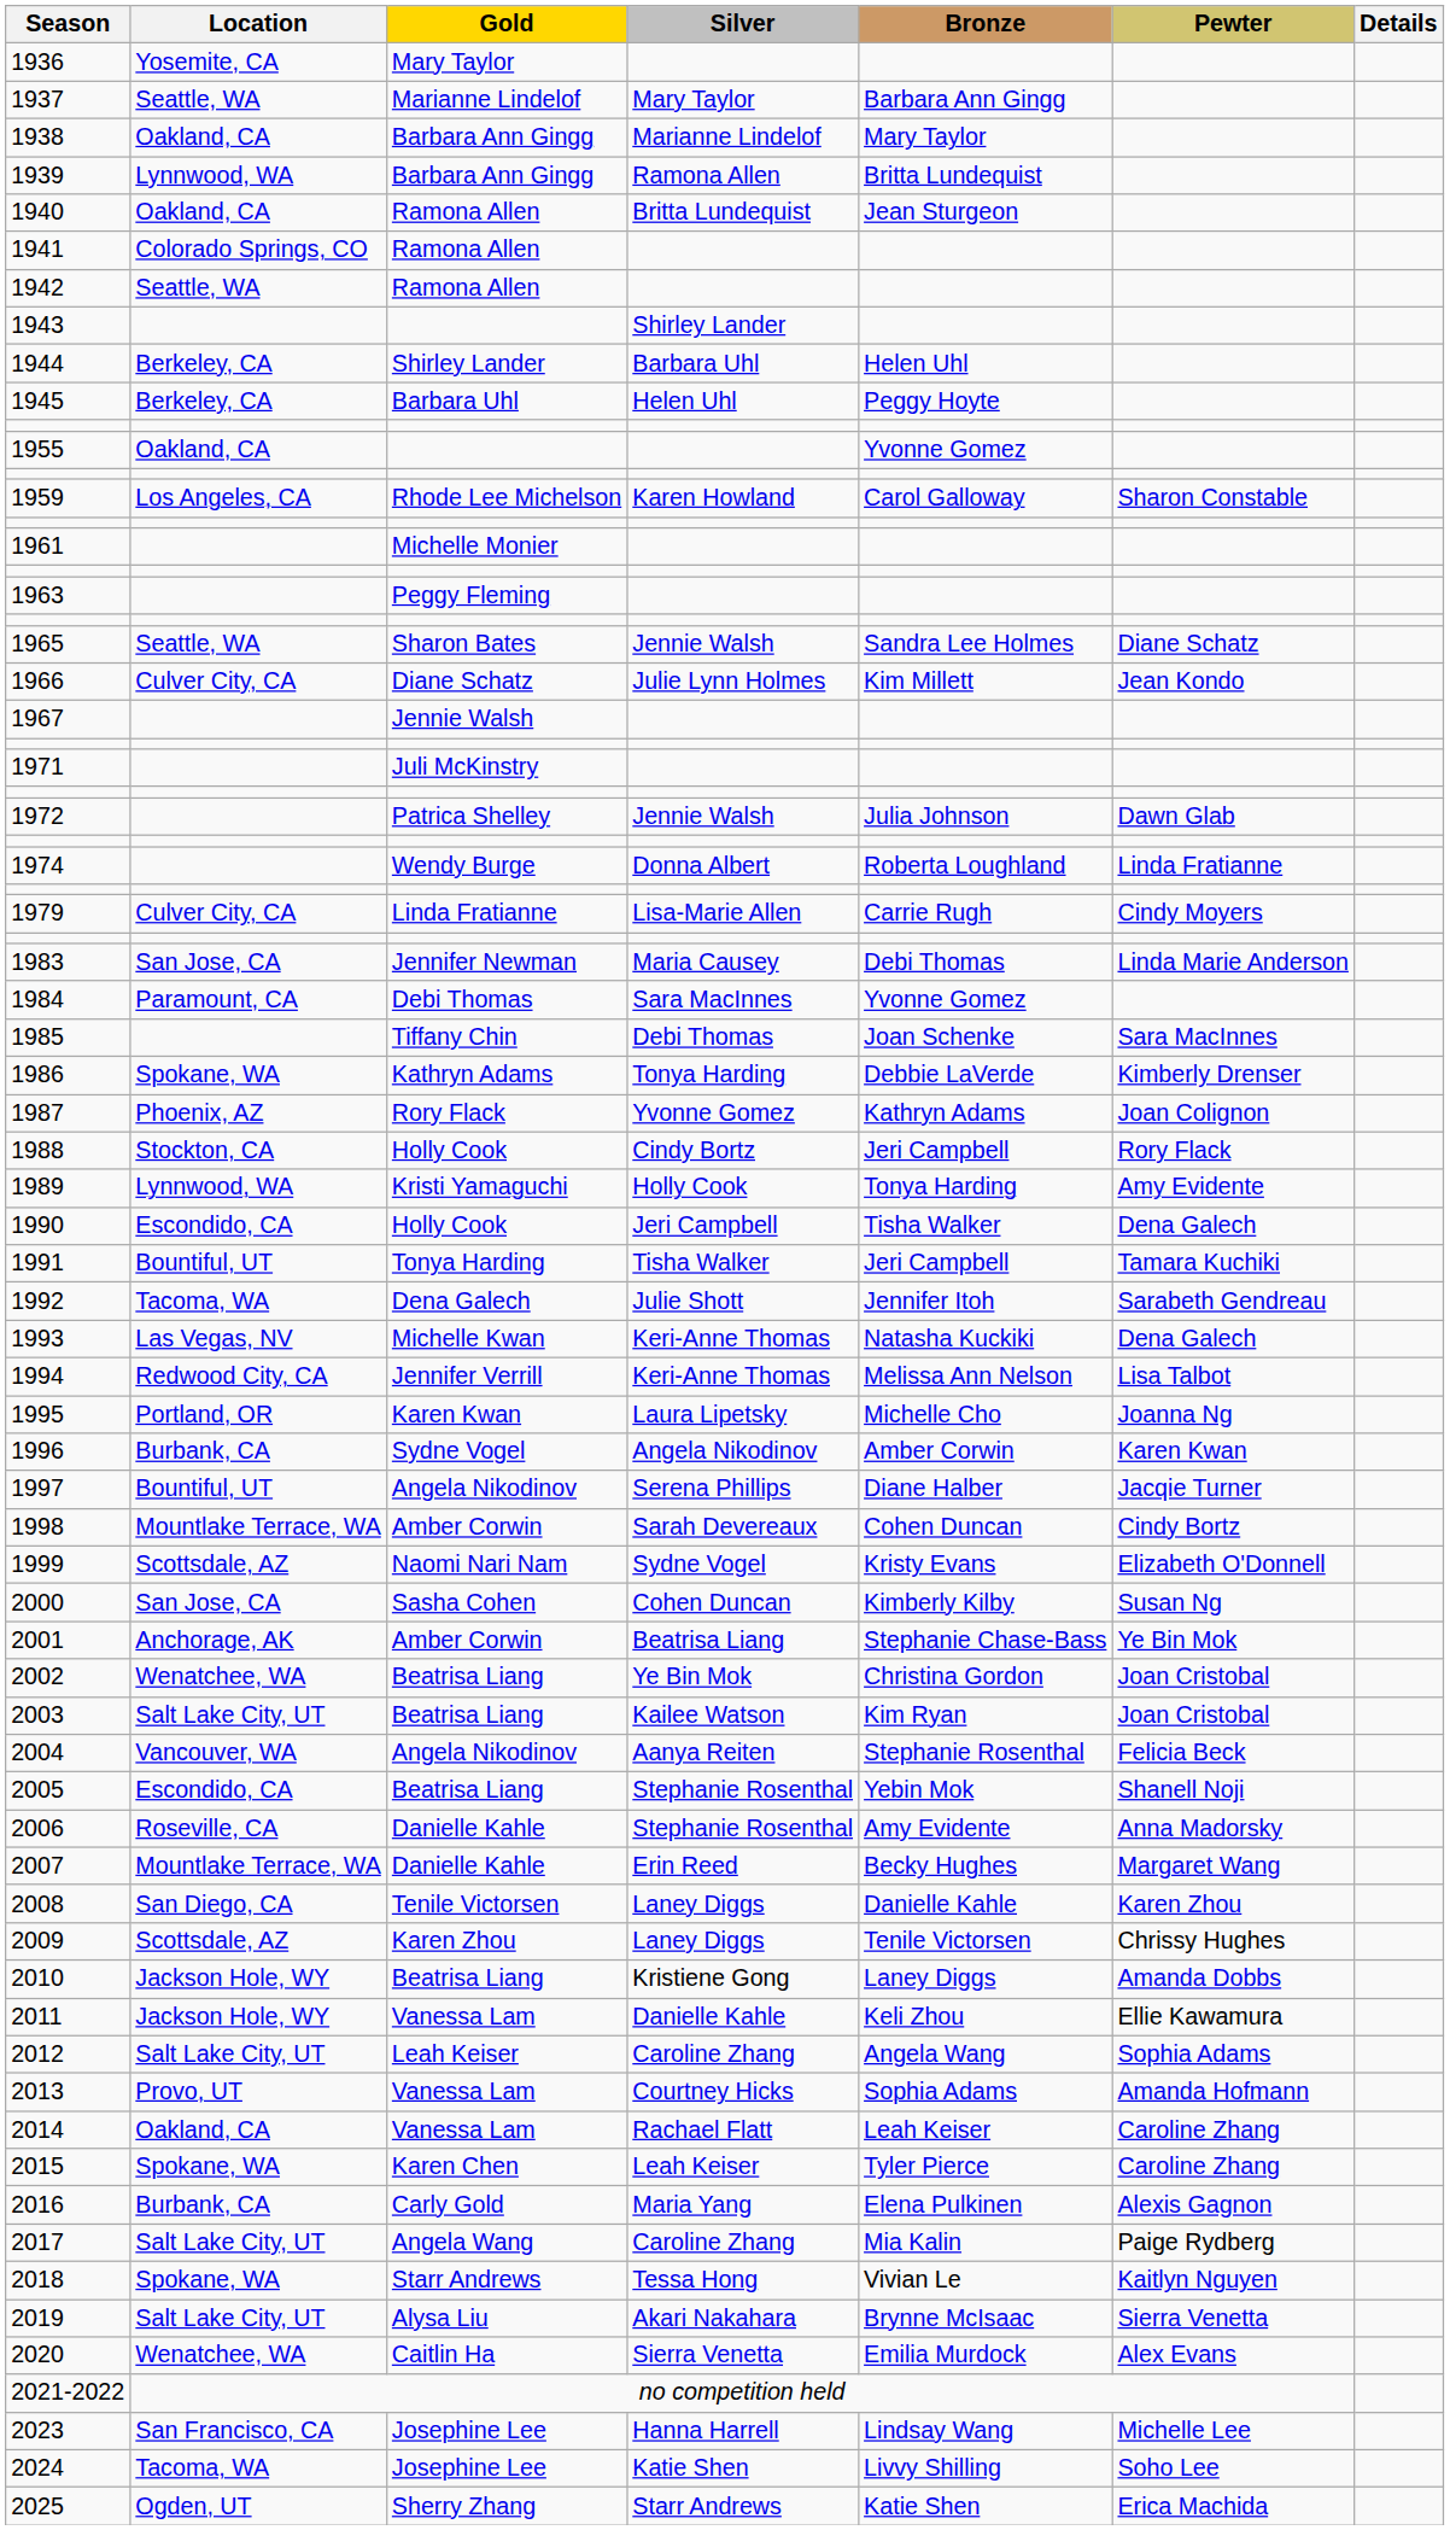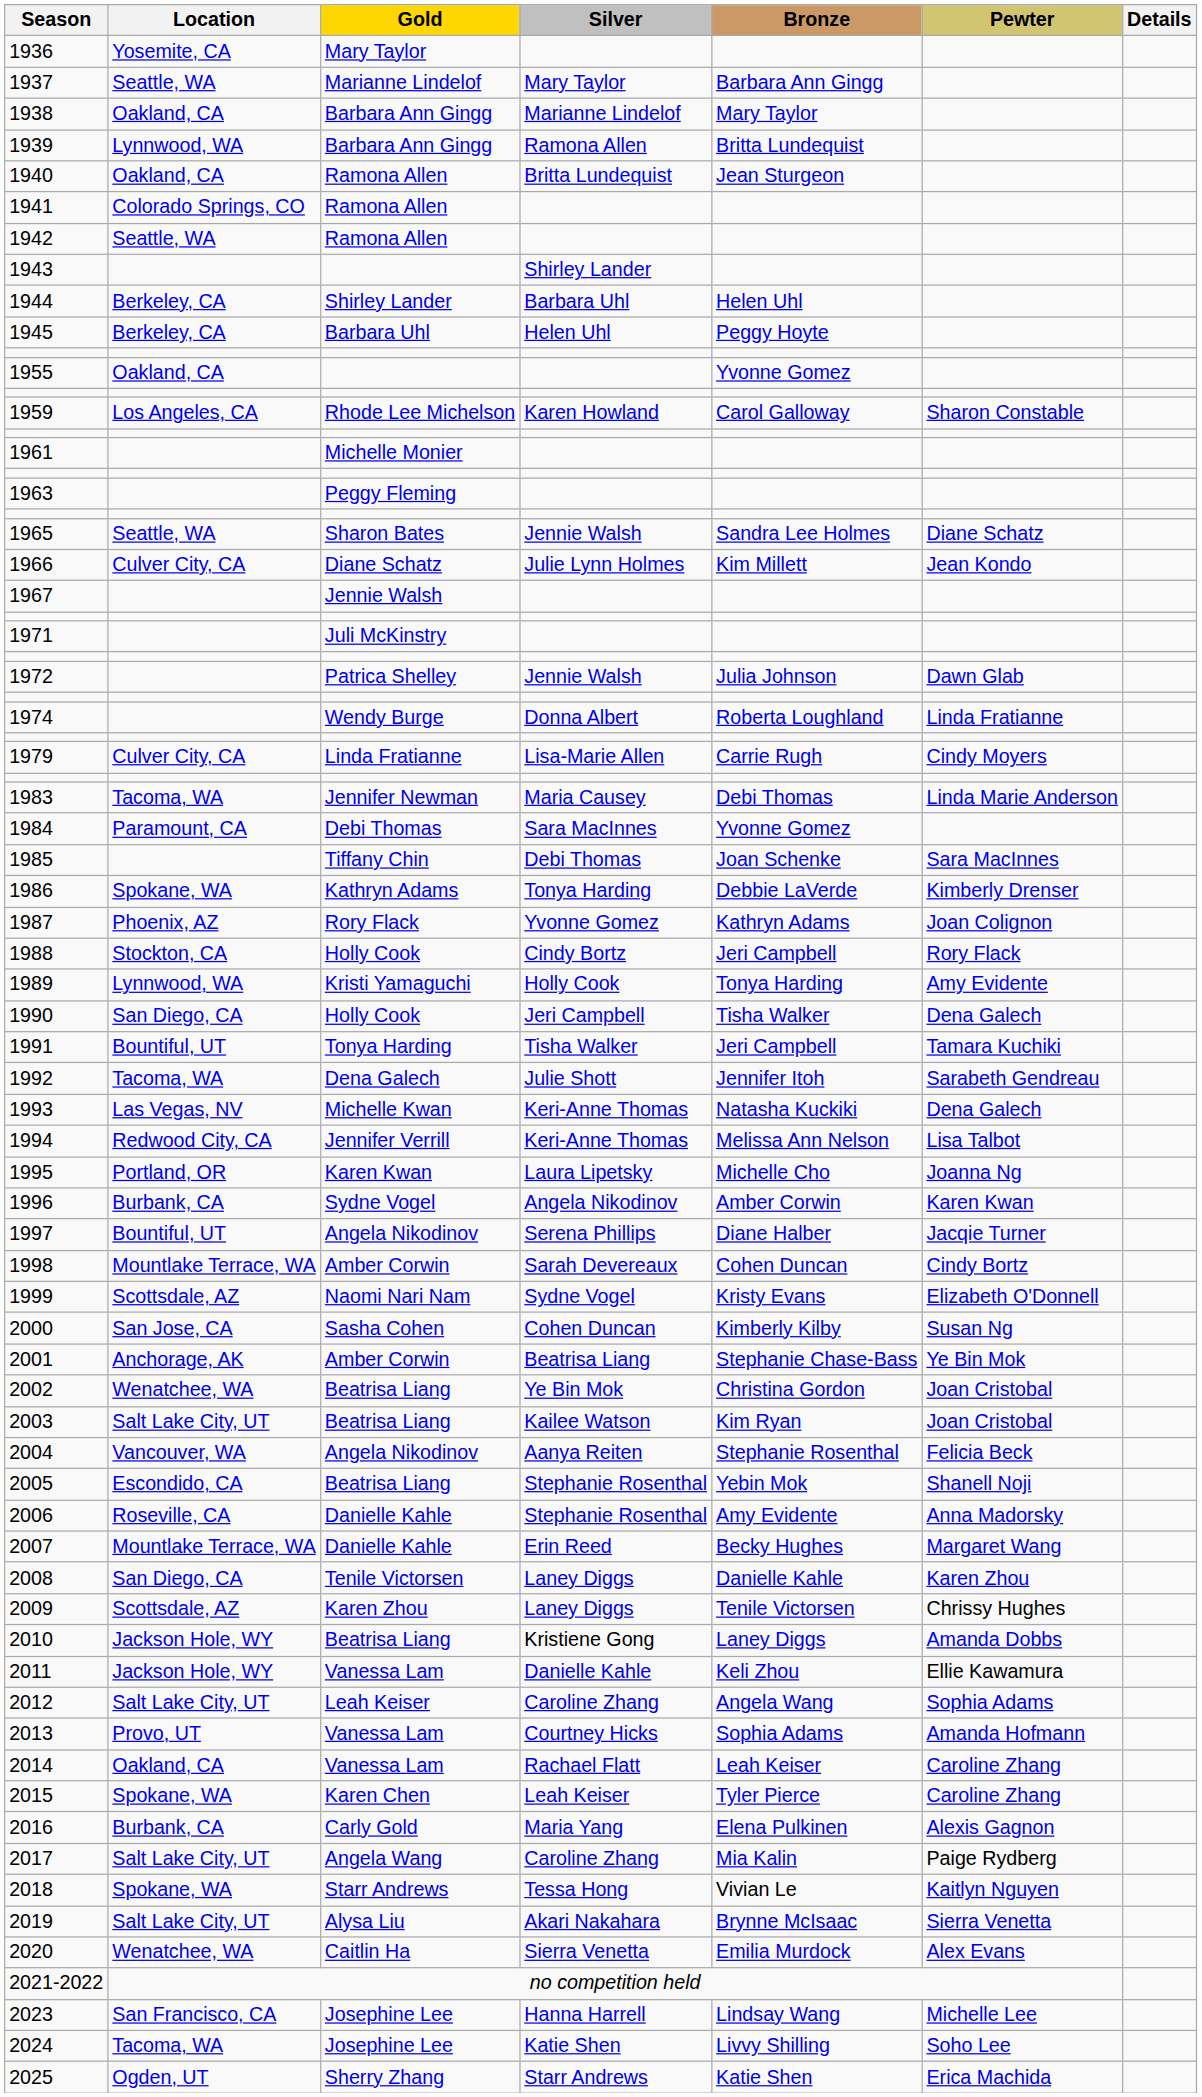1983 | Location: San Jose, CA -> Tacoma, WA
1990 | Location: Escondido, CA -> San Diego, CA
